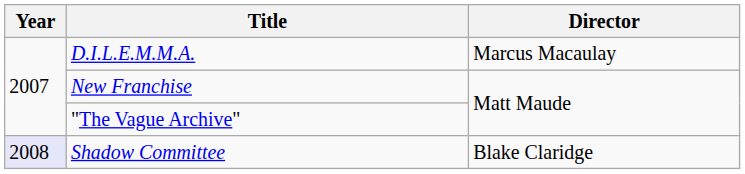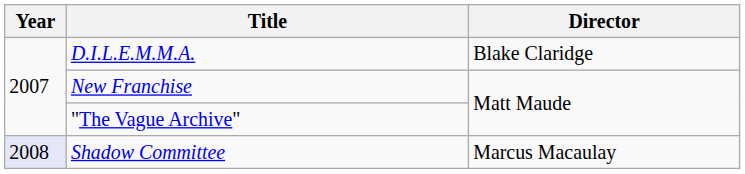D.I.L.E.M.M.A. | Director: Marcus Macaulay -> Blake Claridge
Shadow Committee | Director: Blake Claridge -> Marcus Macaulay
